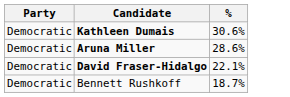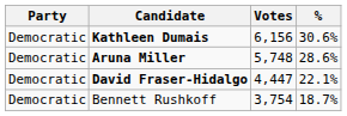+ column: Votes | 6,156 | 5,748 | 4,447 | 3,754
